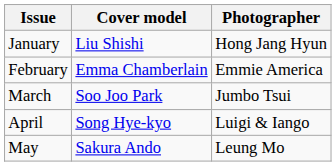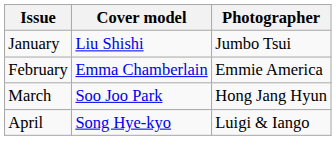January | Photographer: Hong Jang Hyun -> Jumbo Tsui
March | Photographer: Jumbo Tsui -> Hong Jang Hyun
- row: May | Sakura Ando | Leung Mo
